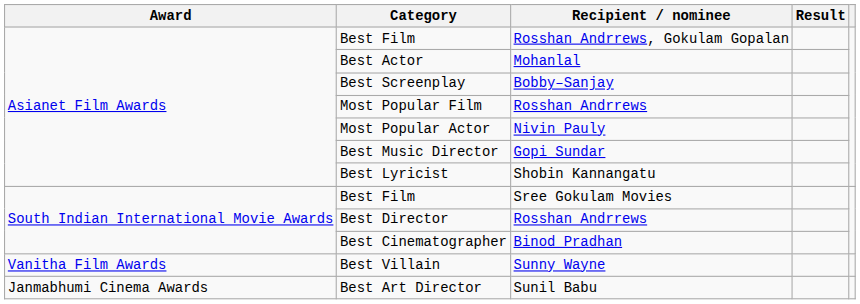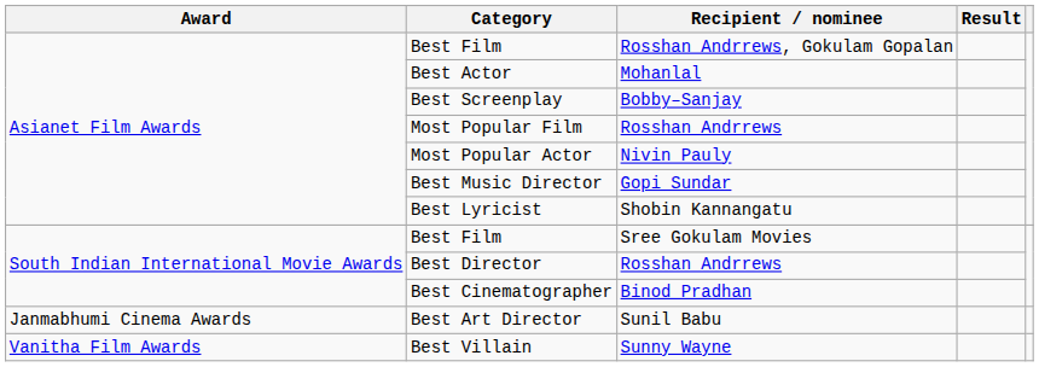rows swapped: Best Villain <-> Best Art Director
